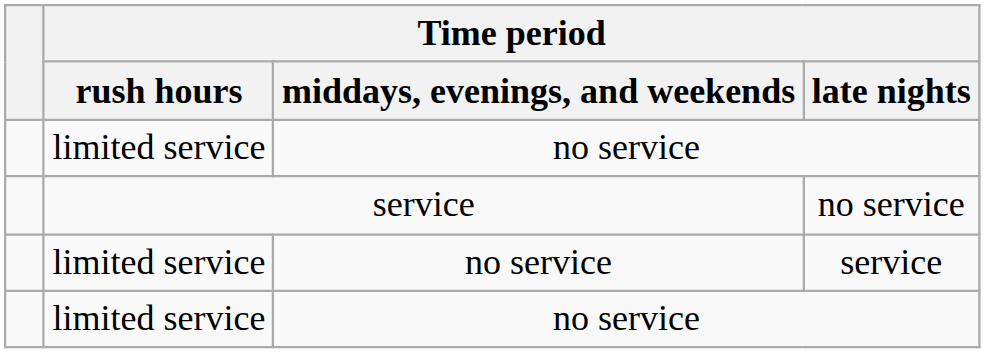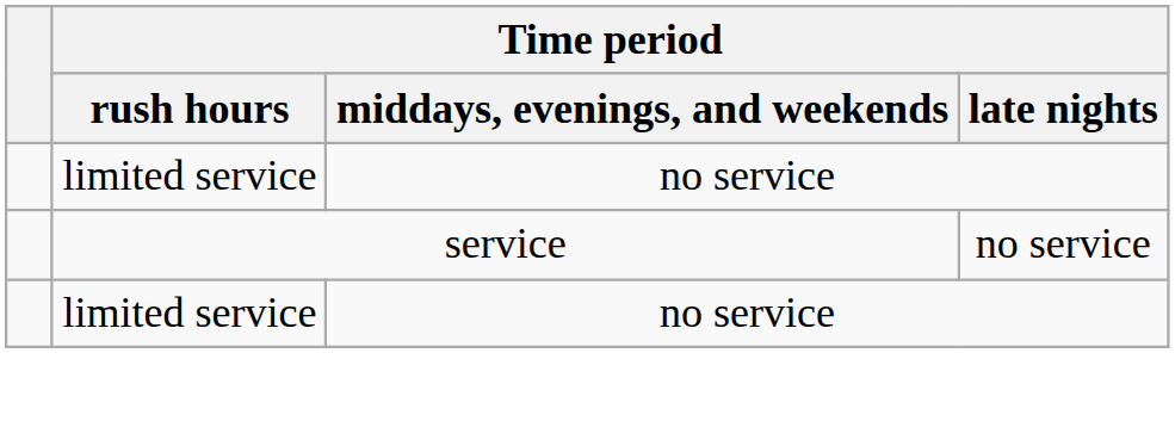- row: limited service | no service | service
